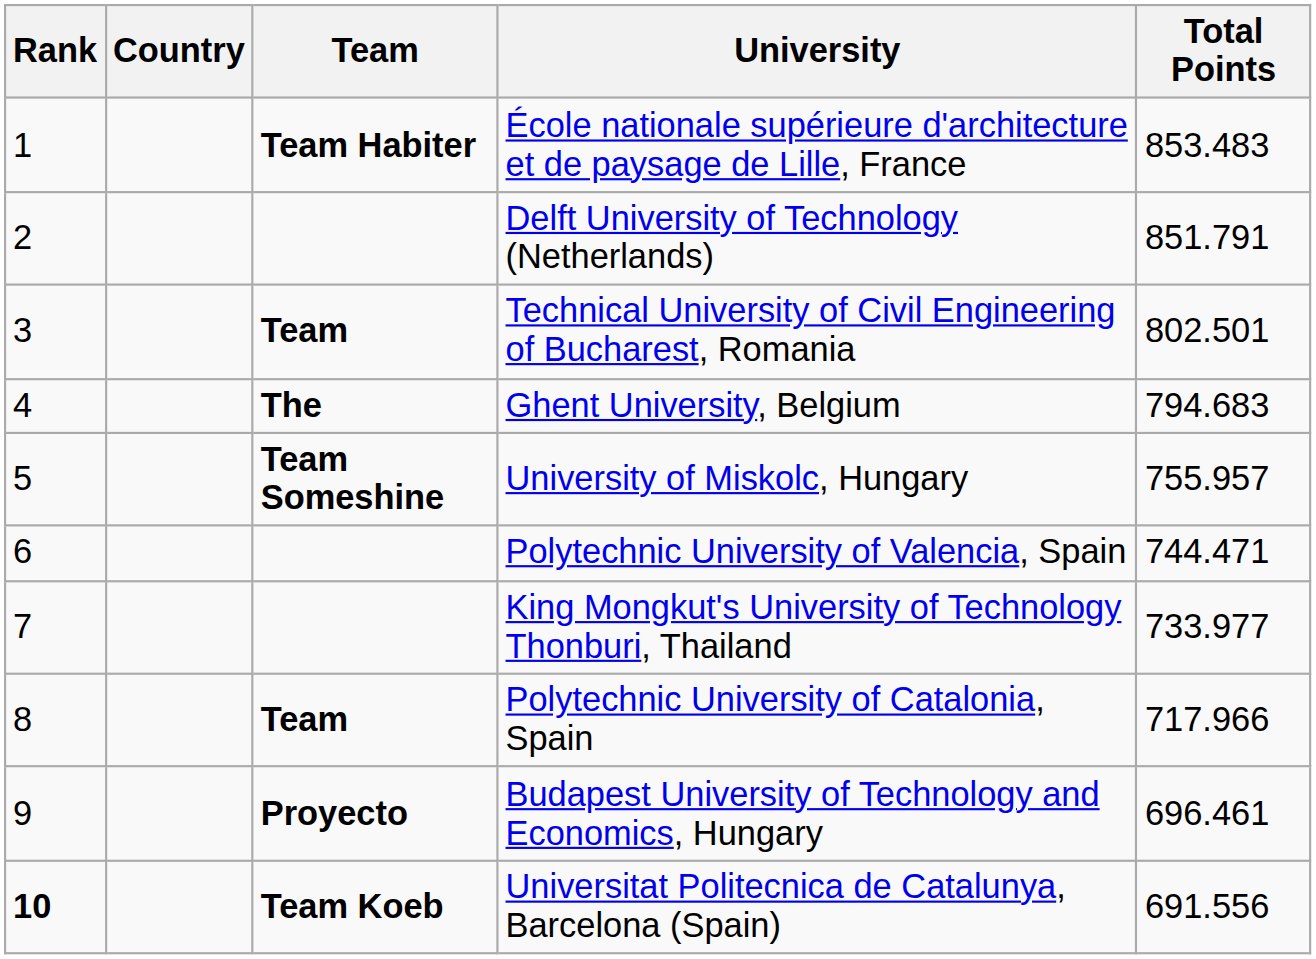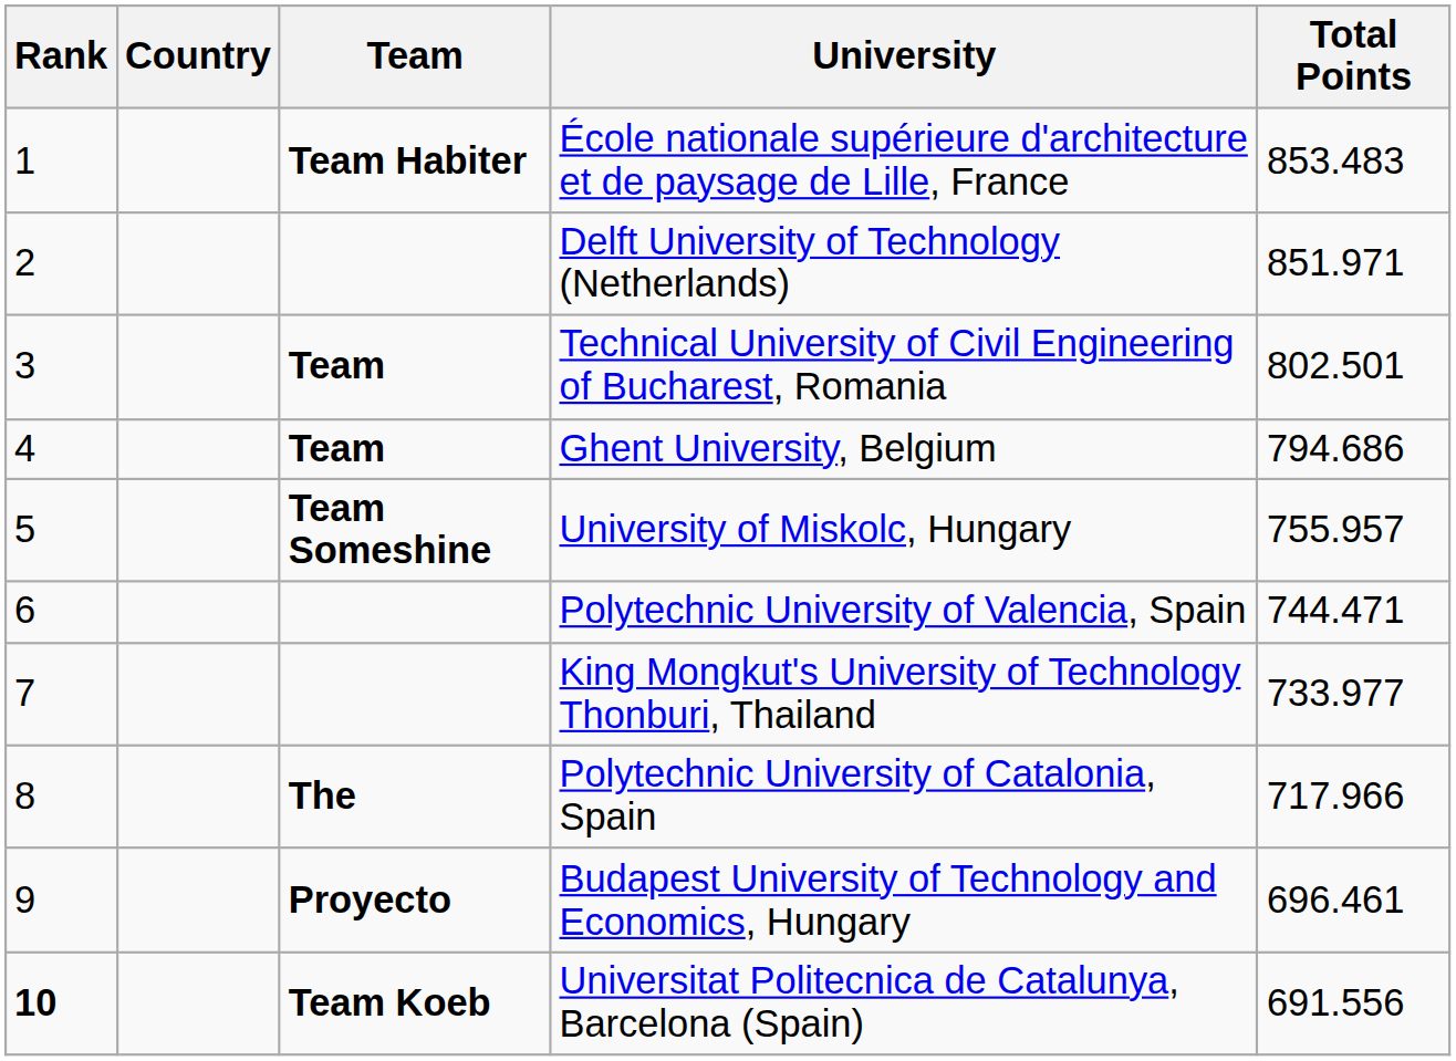Delft University of Technology (Netherlands) | Total Points: 851.791 -> 851.971
Ghent University, Belgium | Team: The -> Team
Ghent University, Belgium | Total Points: 794.683 -> 794.686
Polytechnic University of Catalonia, Spain | Team: Team -> The
